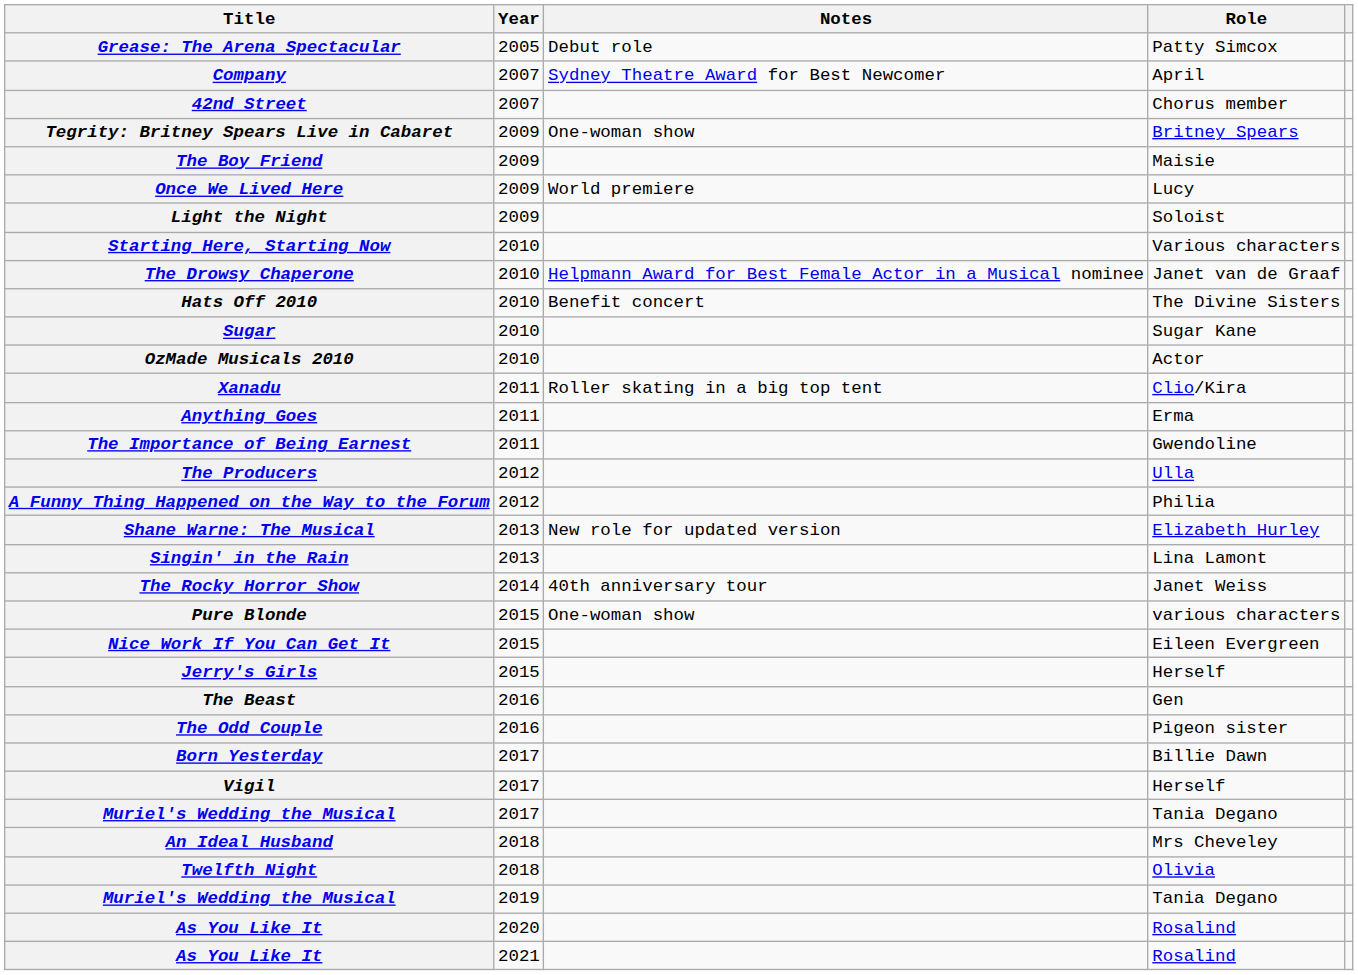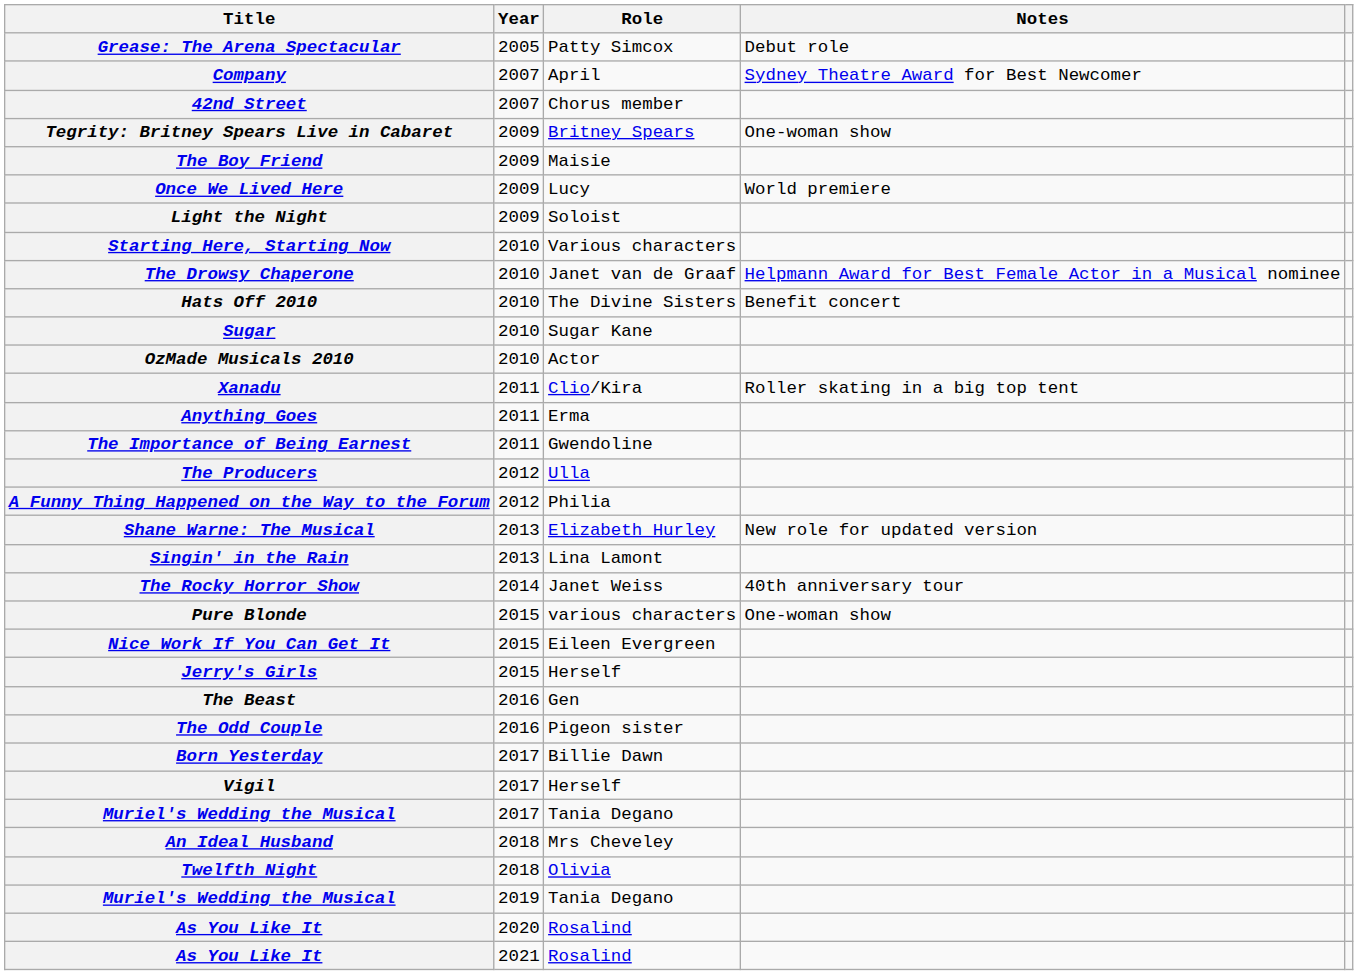columns swapped: Role <-> Notes
